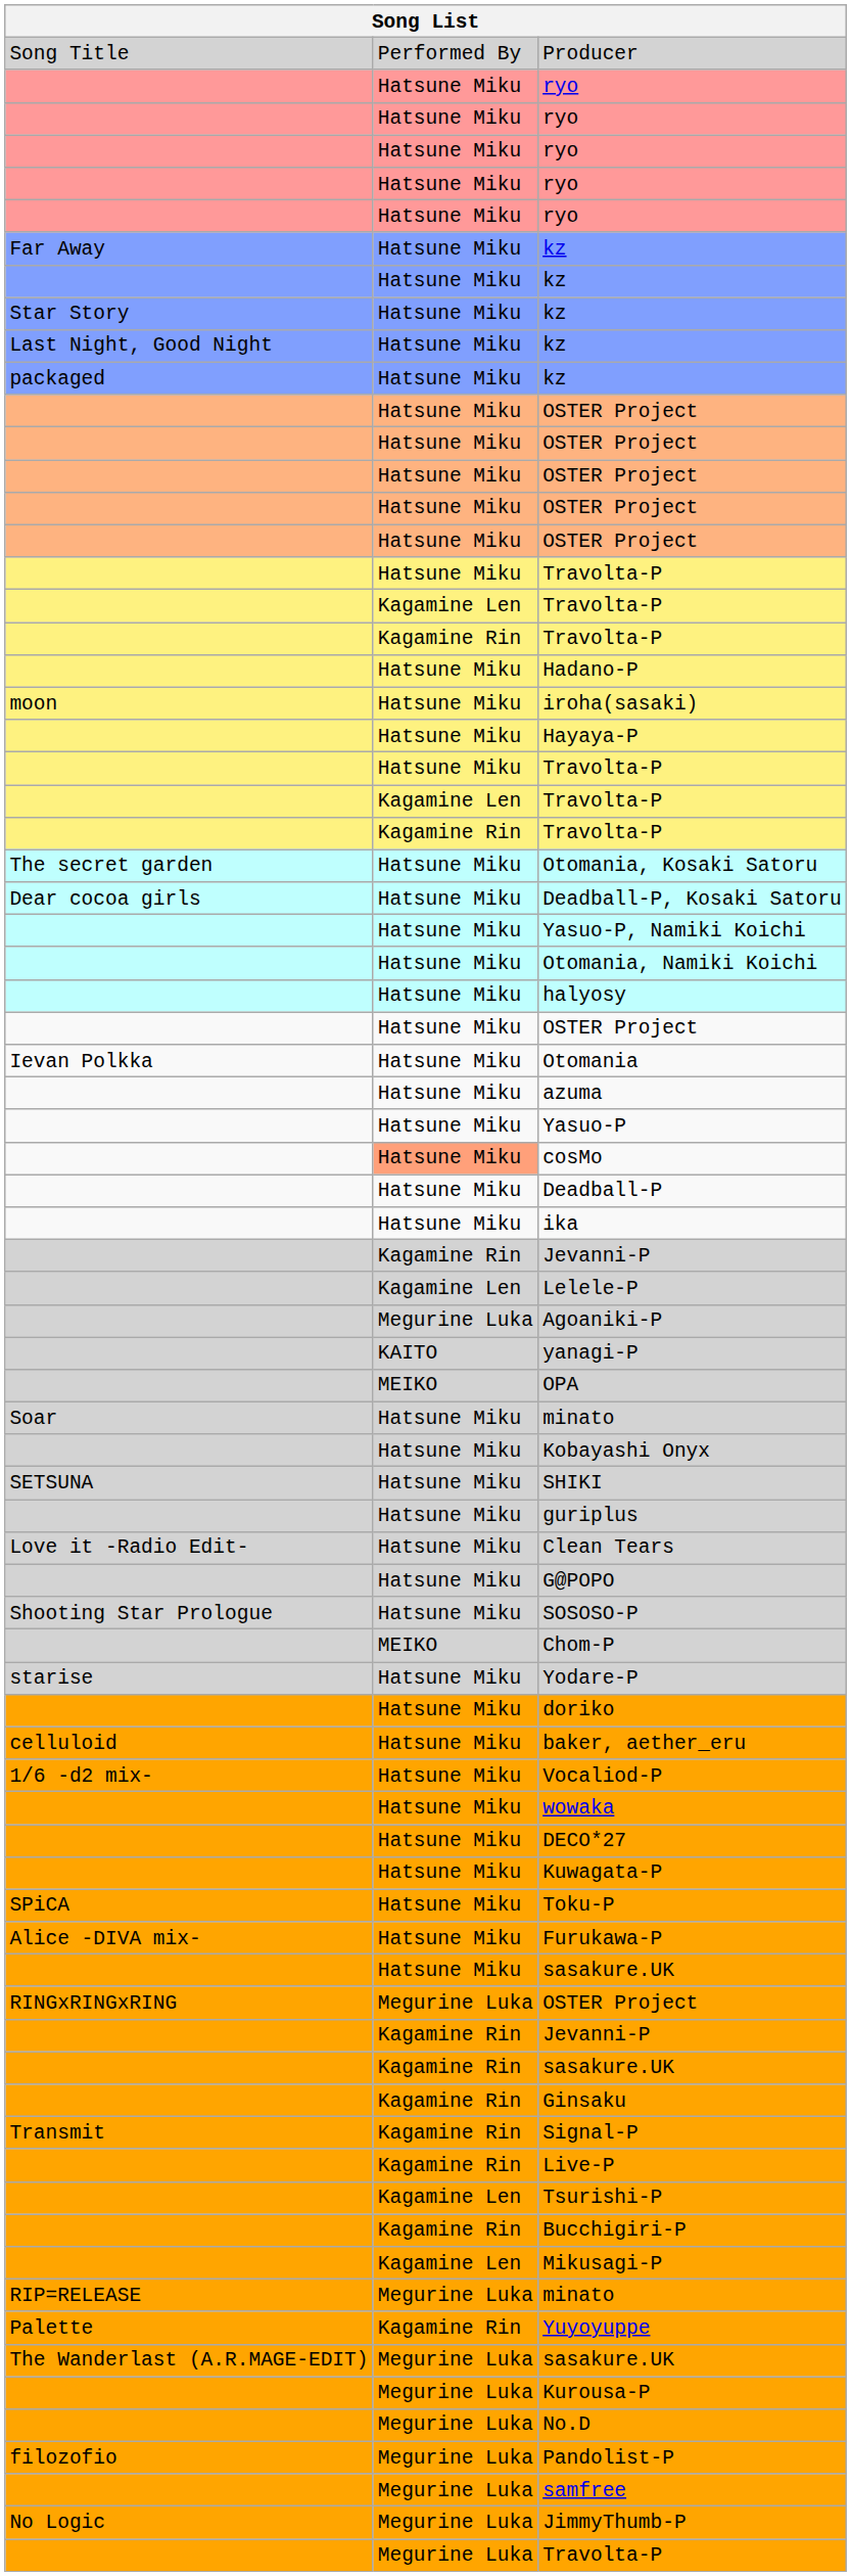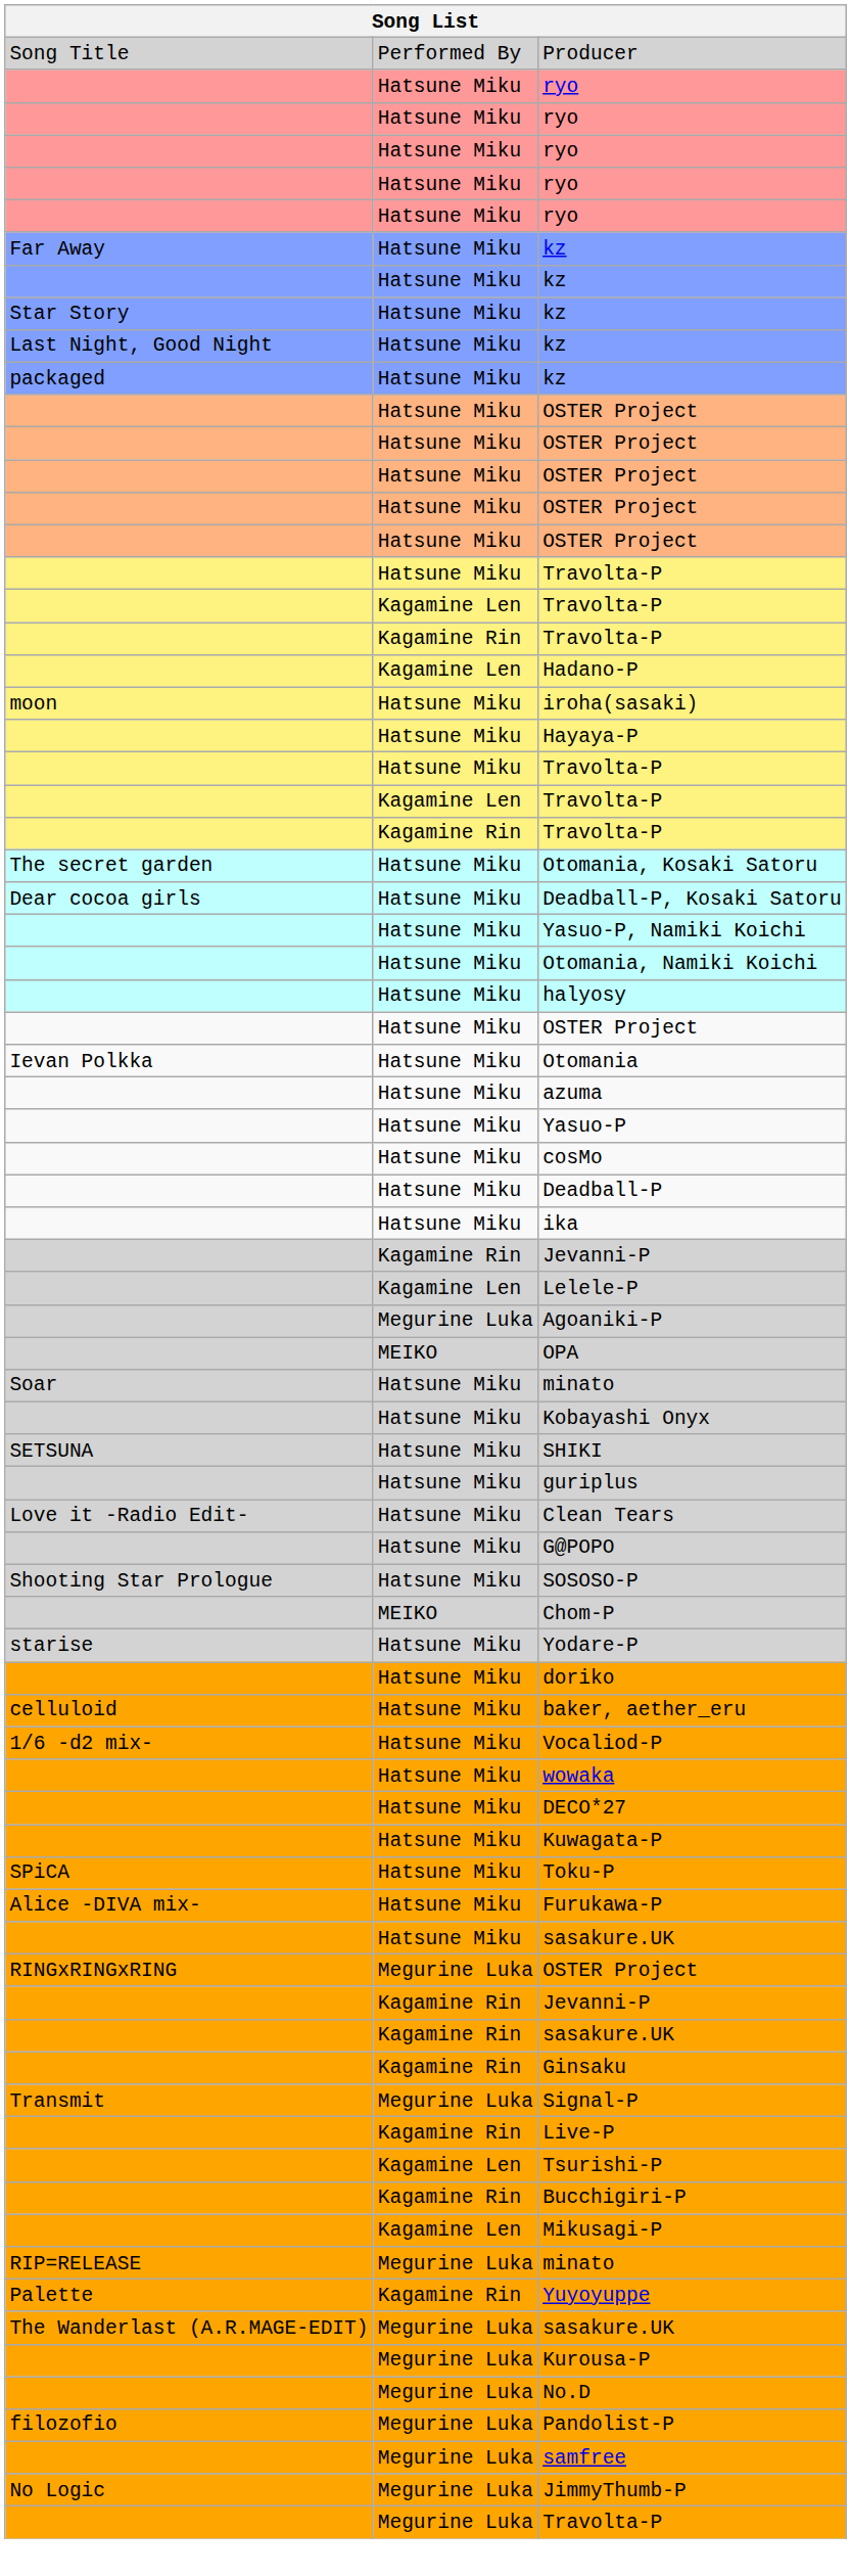Hadano-P | column 2: Hatsune Miku -> Kagamine Len
cosMo | column 2: lightsalmon background -> no background
- row: KAITO | yanagi-P
Signal-P | column 2: Kagamine Rin -> Megurine Luka
